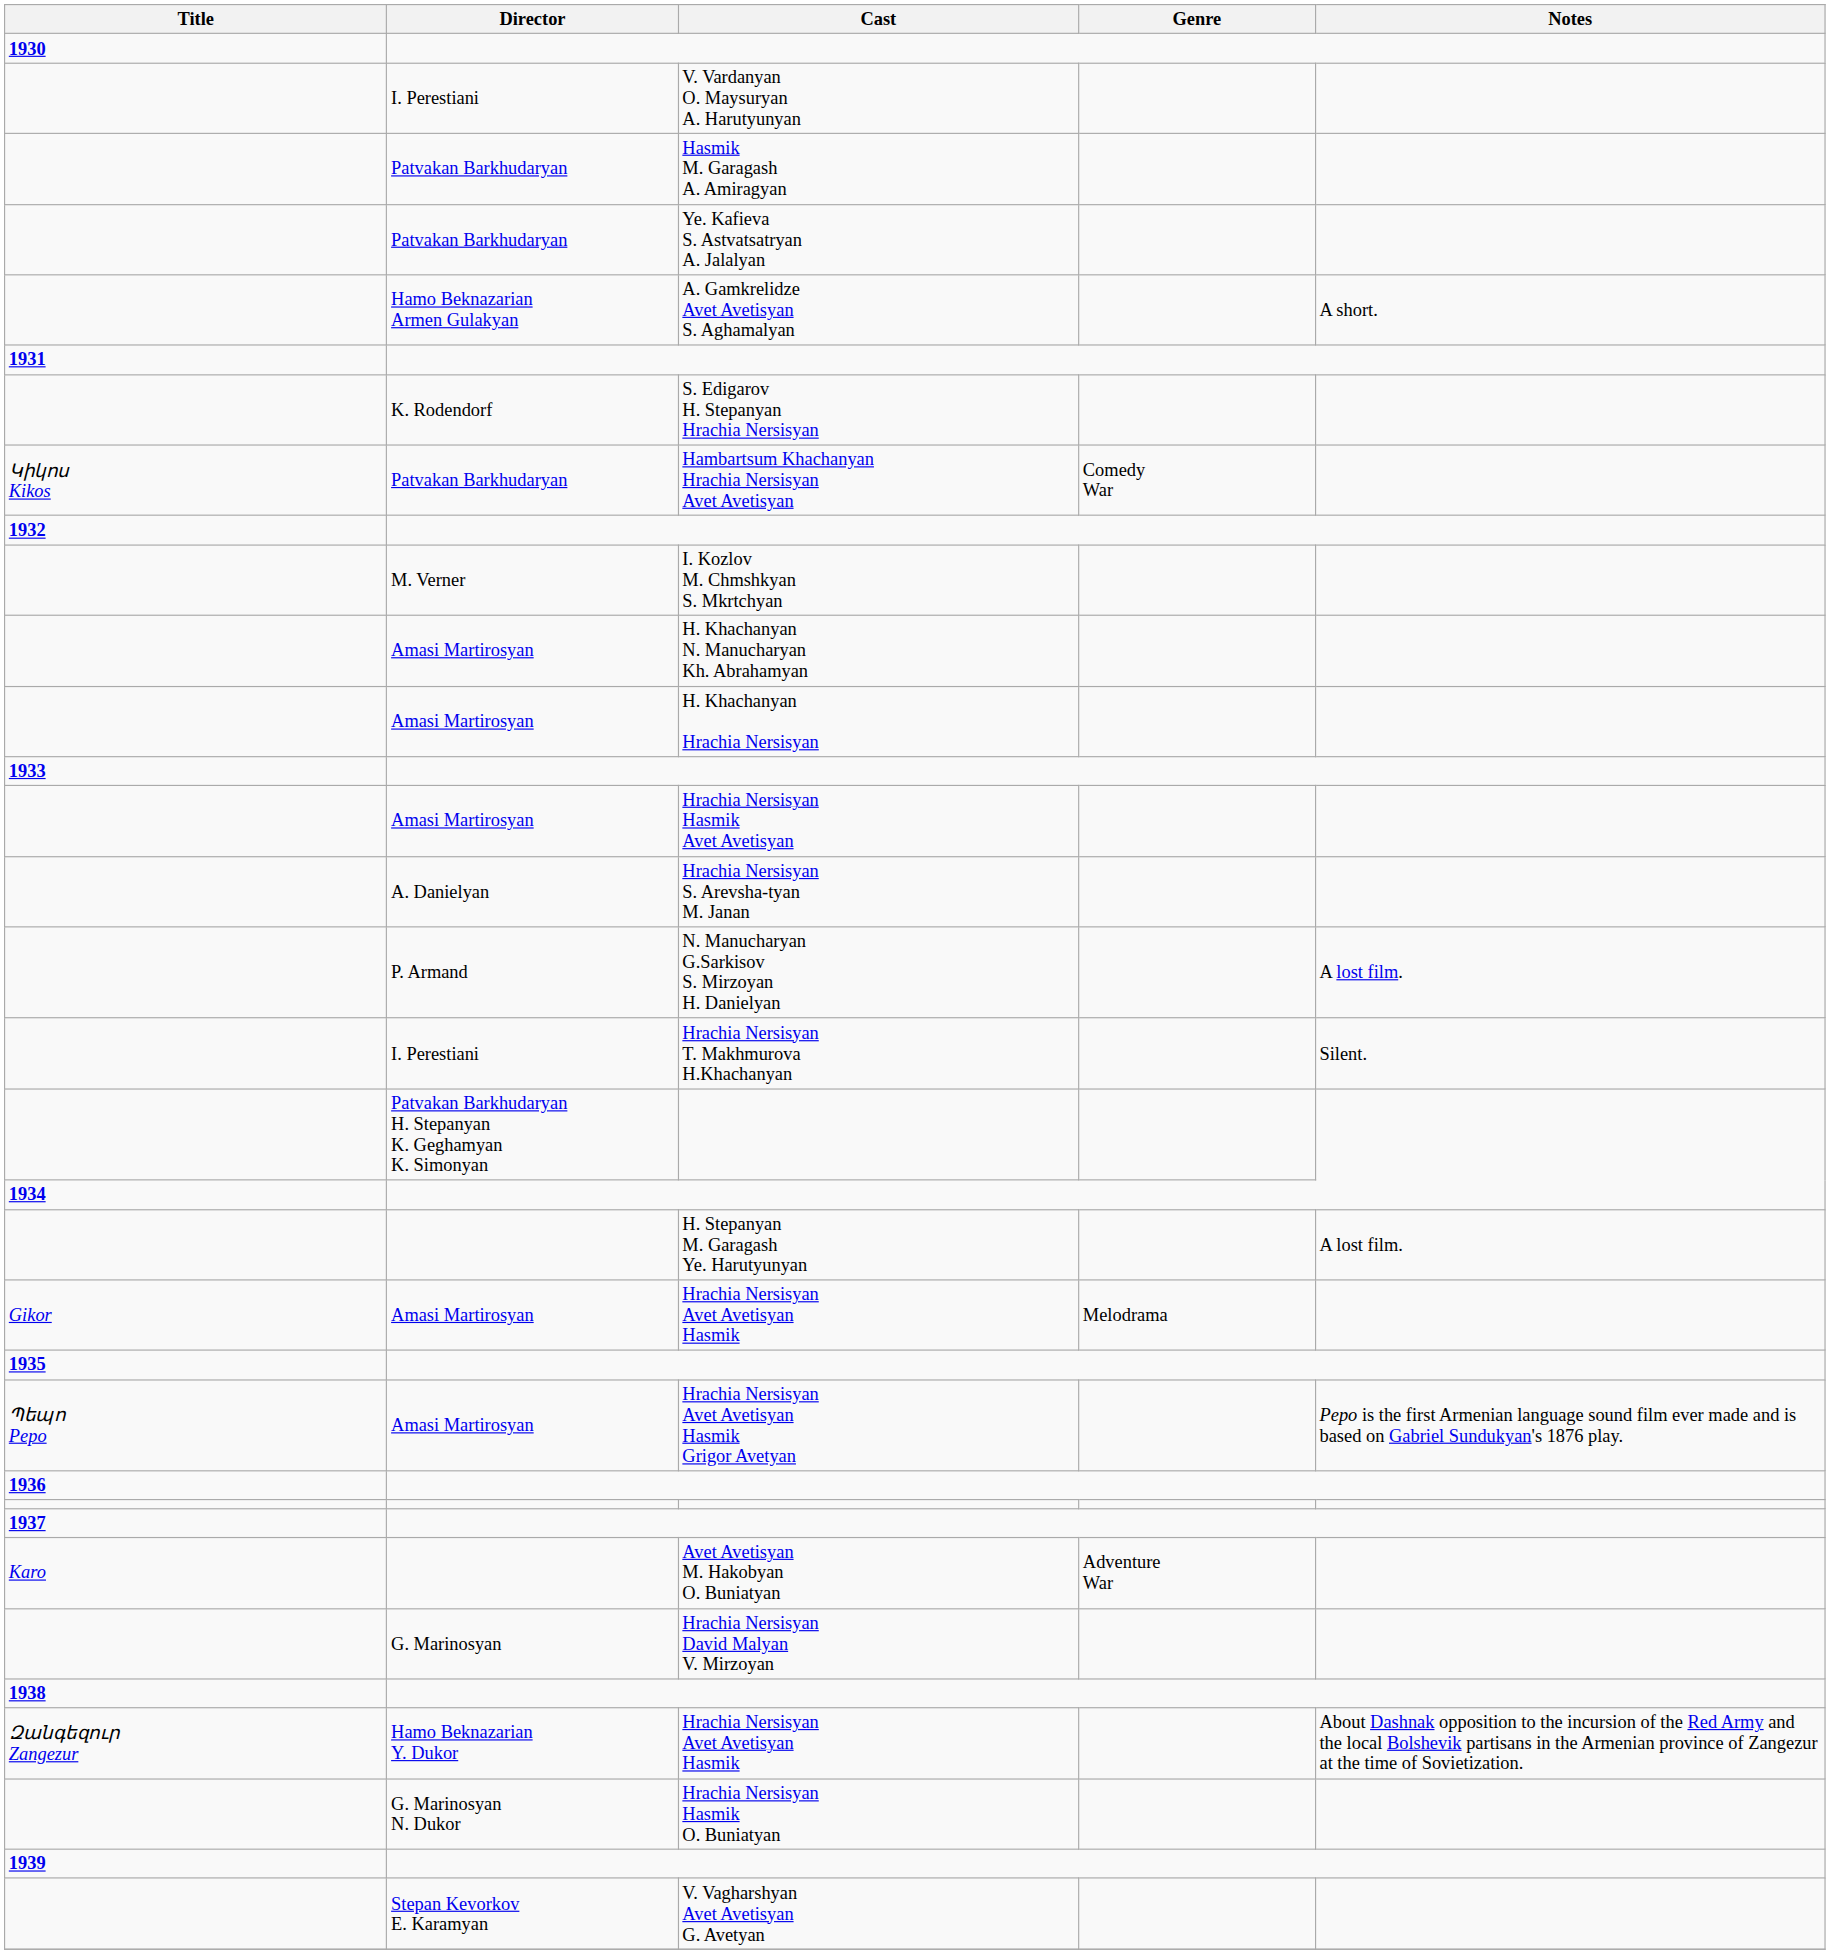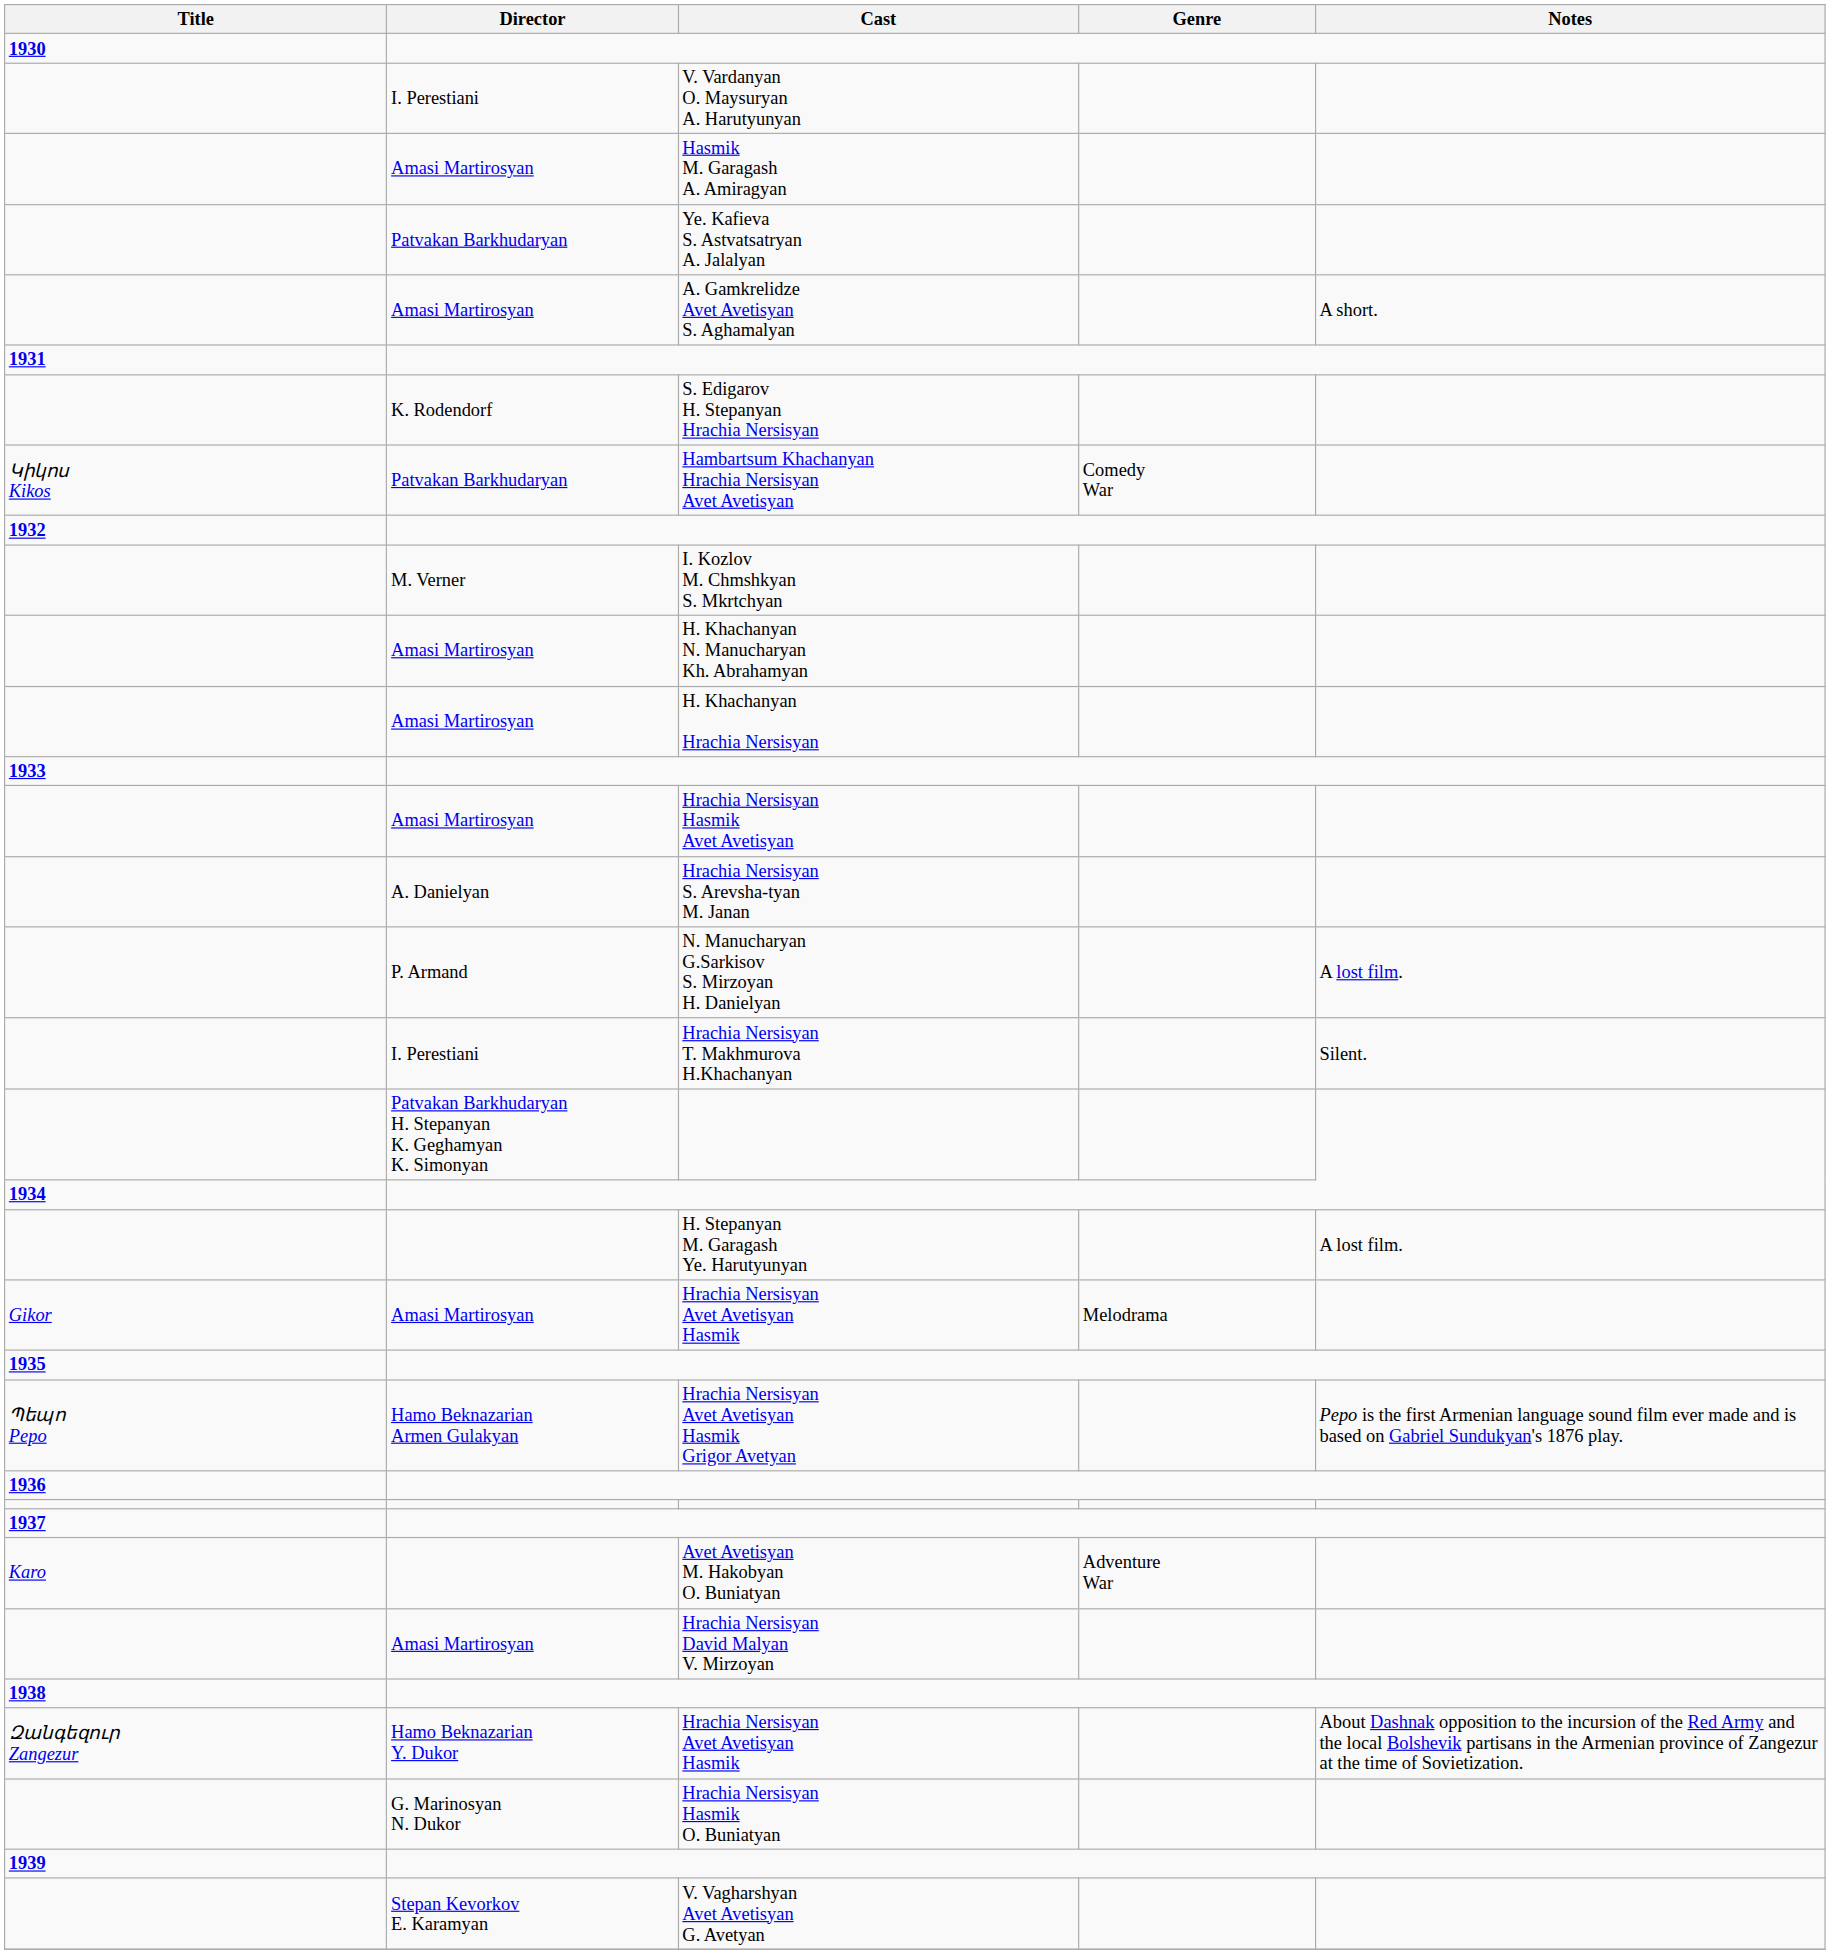Hasmik M. Garagash A. Amiragyan | Director: Patvakan Barkhudaryan -> Amasi Martirosyan
A. Gamkrelidze Avet Avetisyan S. Aghamalyan | Director: Hamo Beknazarian Armen Gulakyan -> Amasi Martirosyan
Hrachia Nersisyan Avet Avetisyan Hasmik Grigor Avetyan | Director: Amasi Martirosyan -> Hamo Beknazarian Armen Gulakyan
Hrachia Nersisyan David Malyan V. Mirzoyan | Director: G. Marinosyan -> Amasi Martirosyan
